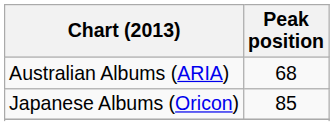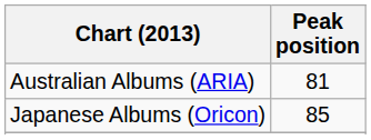Australian Albums (ARIA) | Peak position: 68 -> 81
